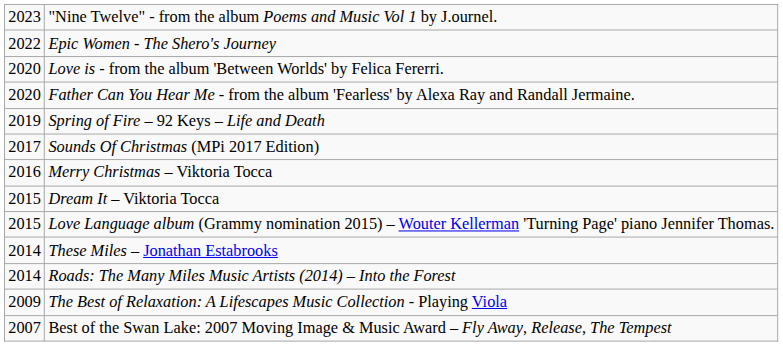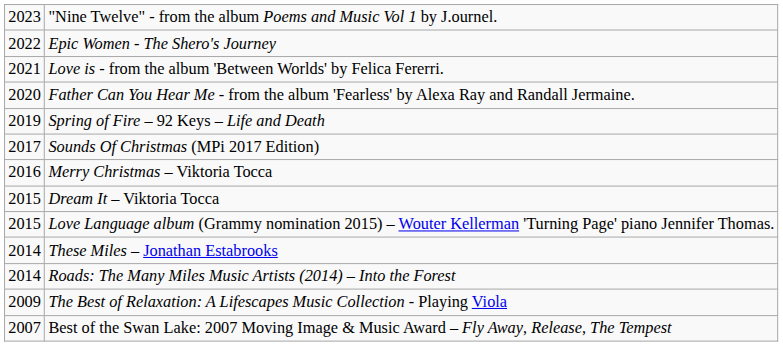Love is - from the album 'Between Worlds' by Felica Fererri. | column 1: 2020 -> 2021
